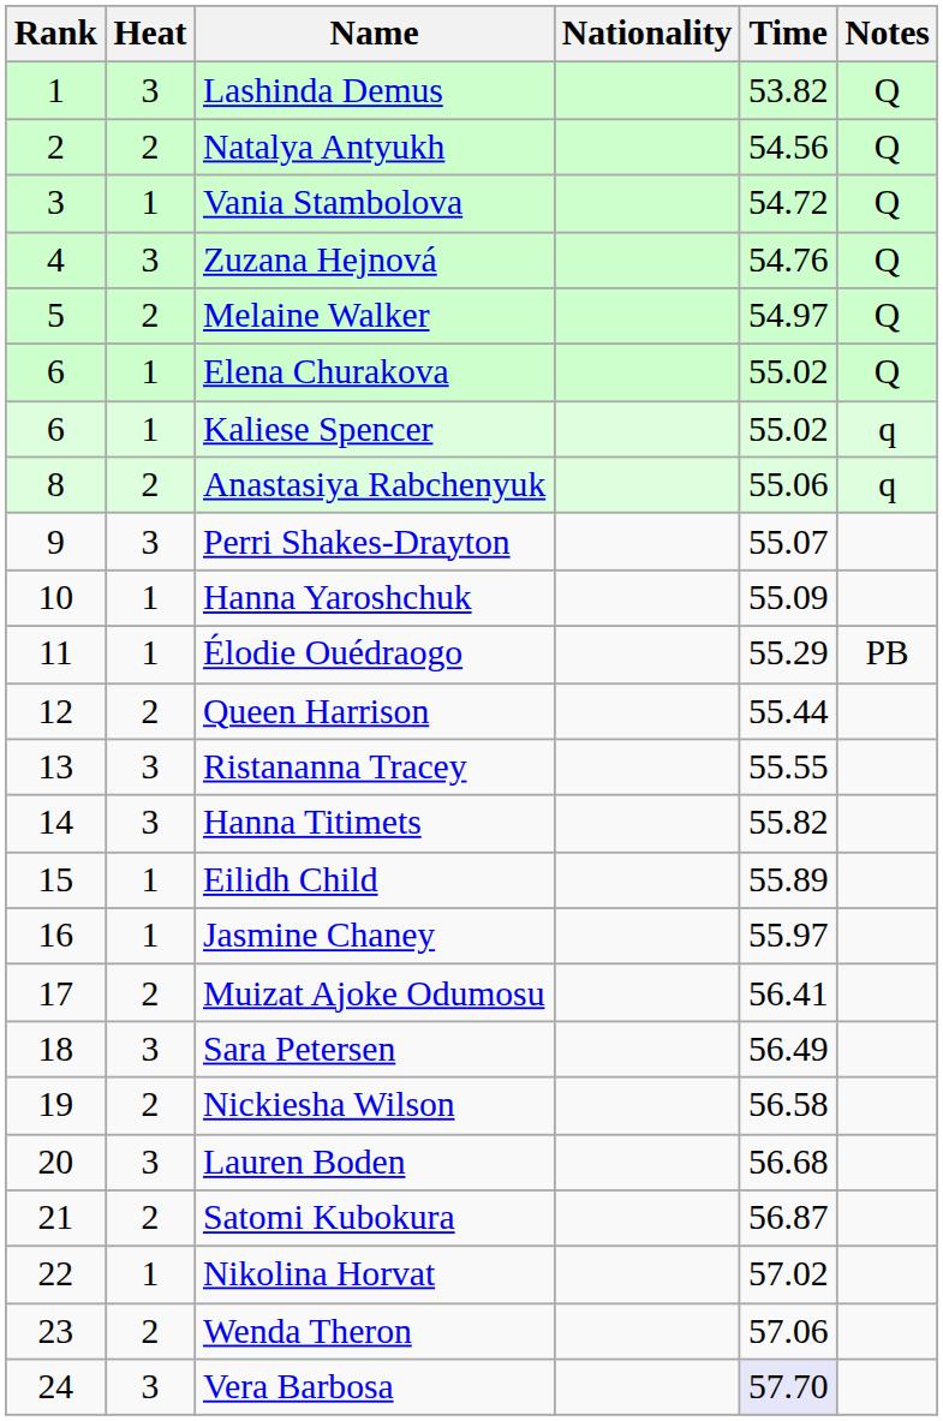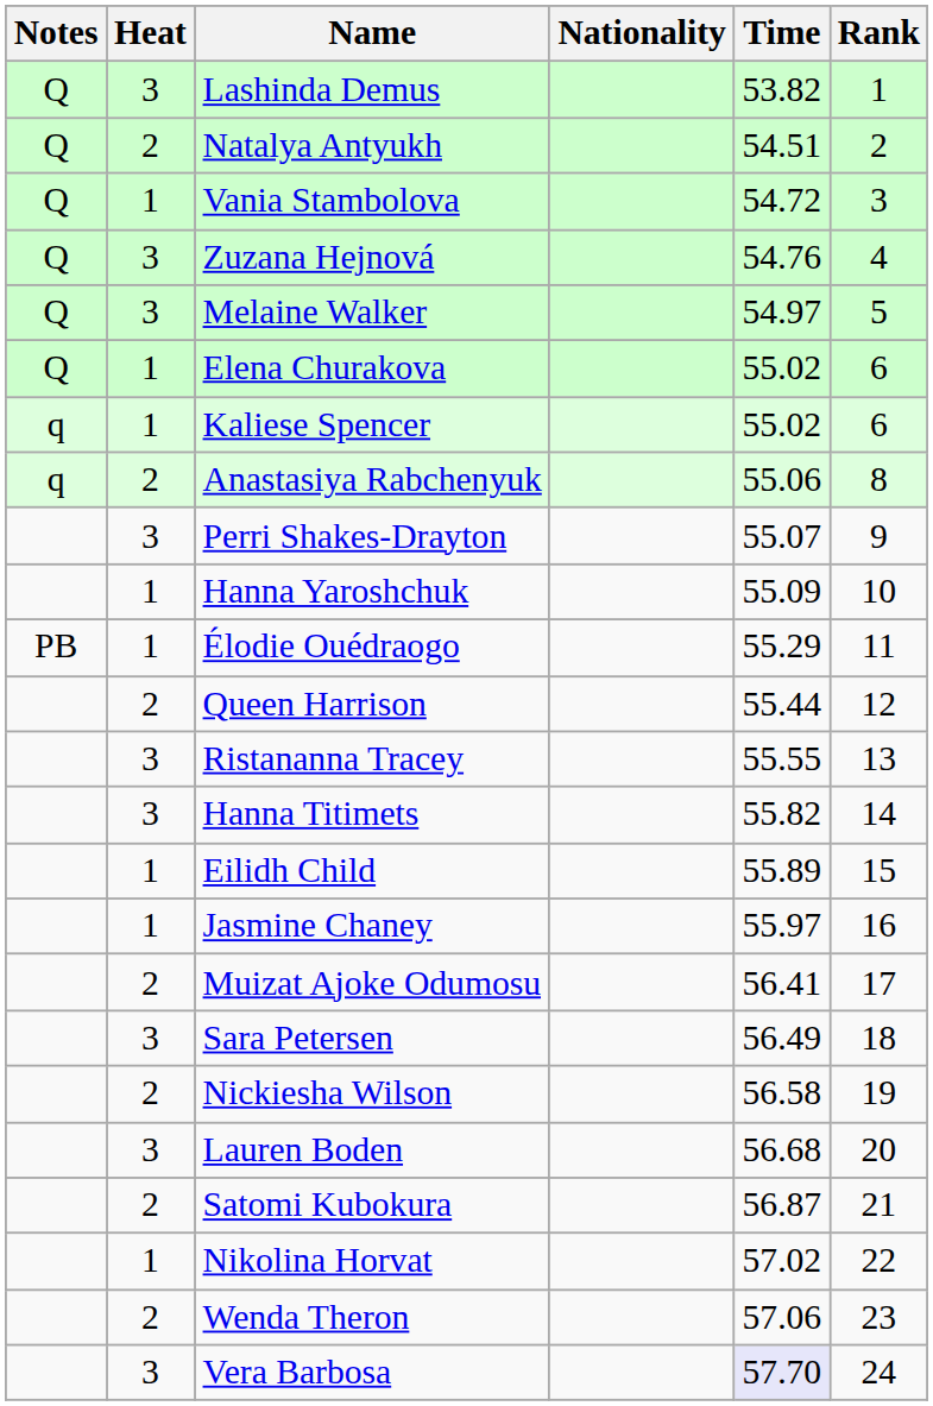columns swapped: Rank <-> Notes
Natalya Antyukh | Time: 54.56 -> 54.51
Melaine Walker | Heat: 2 -> 3
